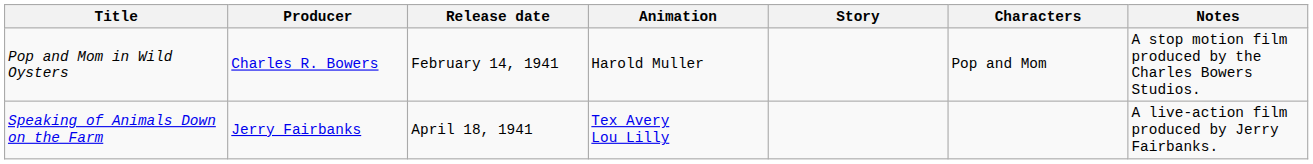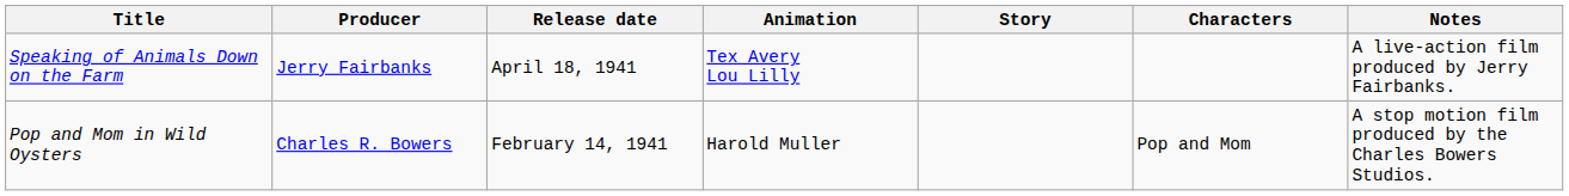rows swapped: Pop and Mom in Wild Oysters <-> Speaking of Animals Down on the Farm
